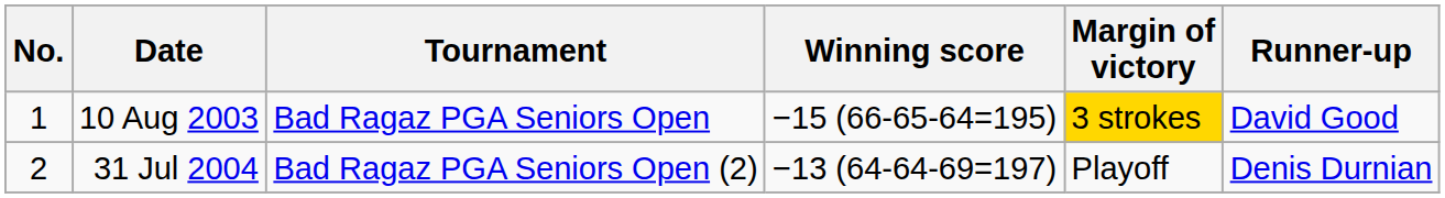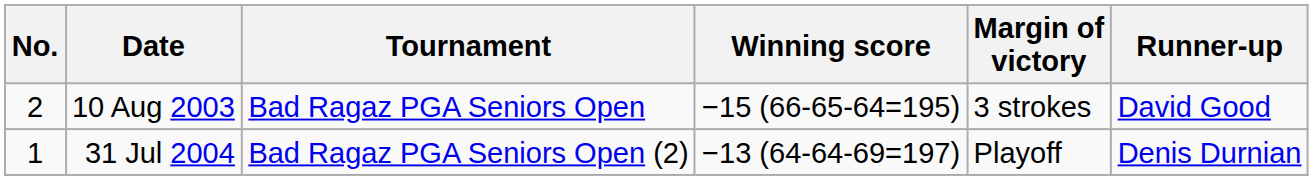10 Aug 2003 | No.: 1 -> 2
10 Aug 2003 | Margin of victory: gold background -> no background
31 Jul 2004 | No.: 2 -> 1
